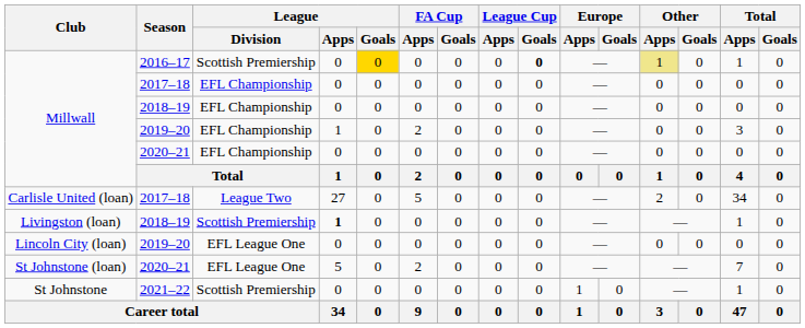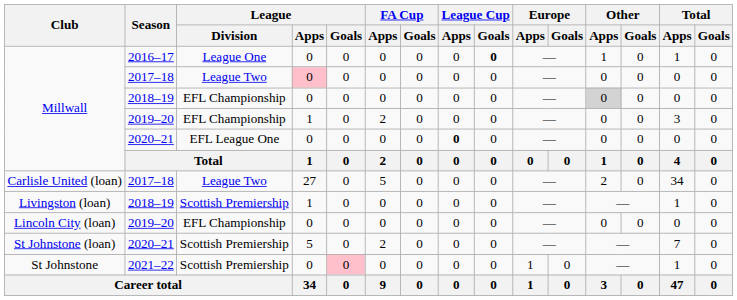Millwall / 2016–17 | League / Division: Scottish Premiership -> League One
Millwall / 2016–17 | League / Goals: gold background -> no background
Millwall / 2016–17 | Other / Apps: khaki background -> no background
Millwall / 2017–18 | League / Division: EFL Championship -> League Two
Millwall / 2017–18 | League / Apps: no background -> pink background
Millwall / 2018–19 | Other / Apps: no background -> lightgrey background
Millwall / 2020–21 | League / Division: EFL Championship -> EFL League One
Millwall / 2020–21 | League Cup / Apps: normal -> bold
Livingston (loan) | League / Apps: bold -> normal
Lincoln City (loan) | League / Division: EFL League One -> EFL Championship
St Johnstone (loan) | League / Division: EFL League One -> Scottish Premiership
St Johnstone | League / Goals: no background -> pink background
